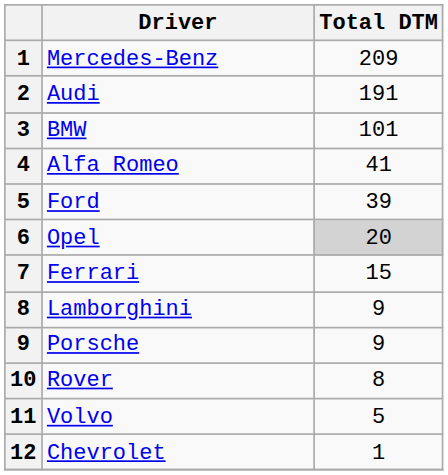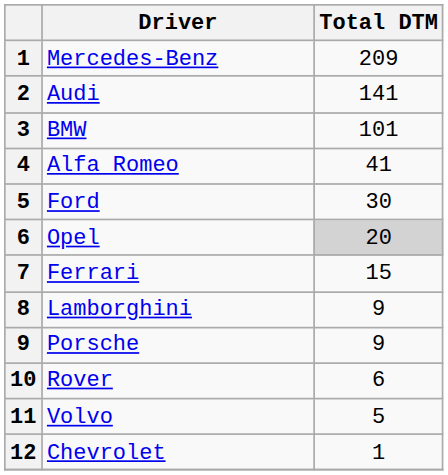Audi | Total DTM: 191 -> 141
Ford | Total DTM: 39 -> 30
Rover | Total DTM: 8 -> 6
